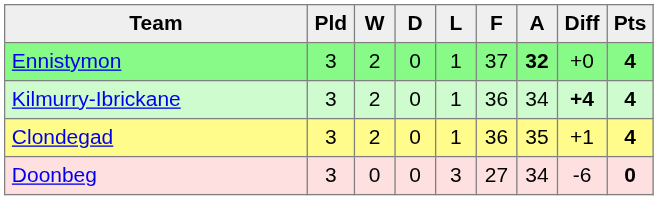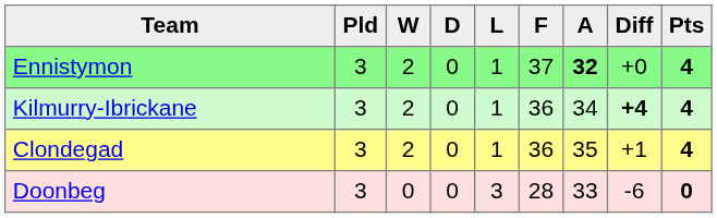Doonbeg | F: 27 -> 28
Doonbeg | A: 34 -> 33
